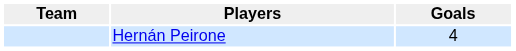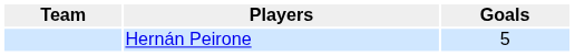Hernán Peirone | Goals: 4 -> 5
